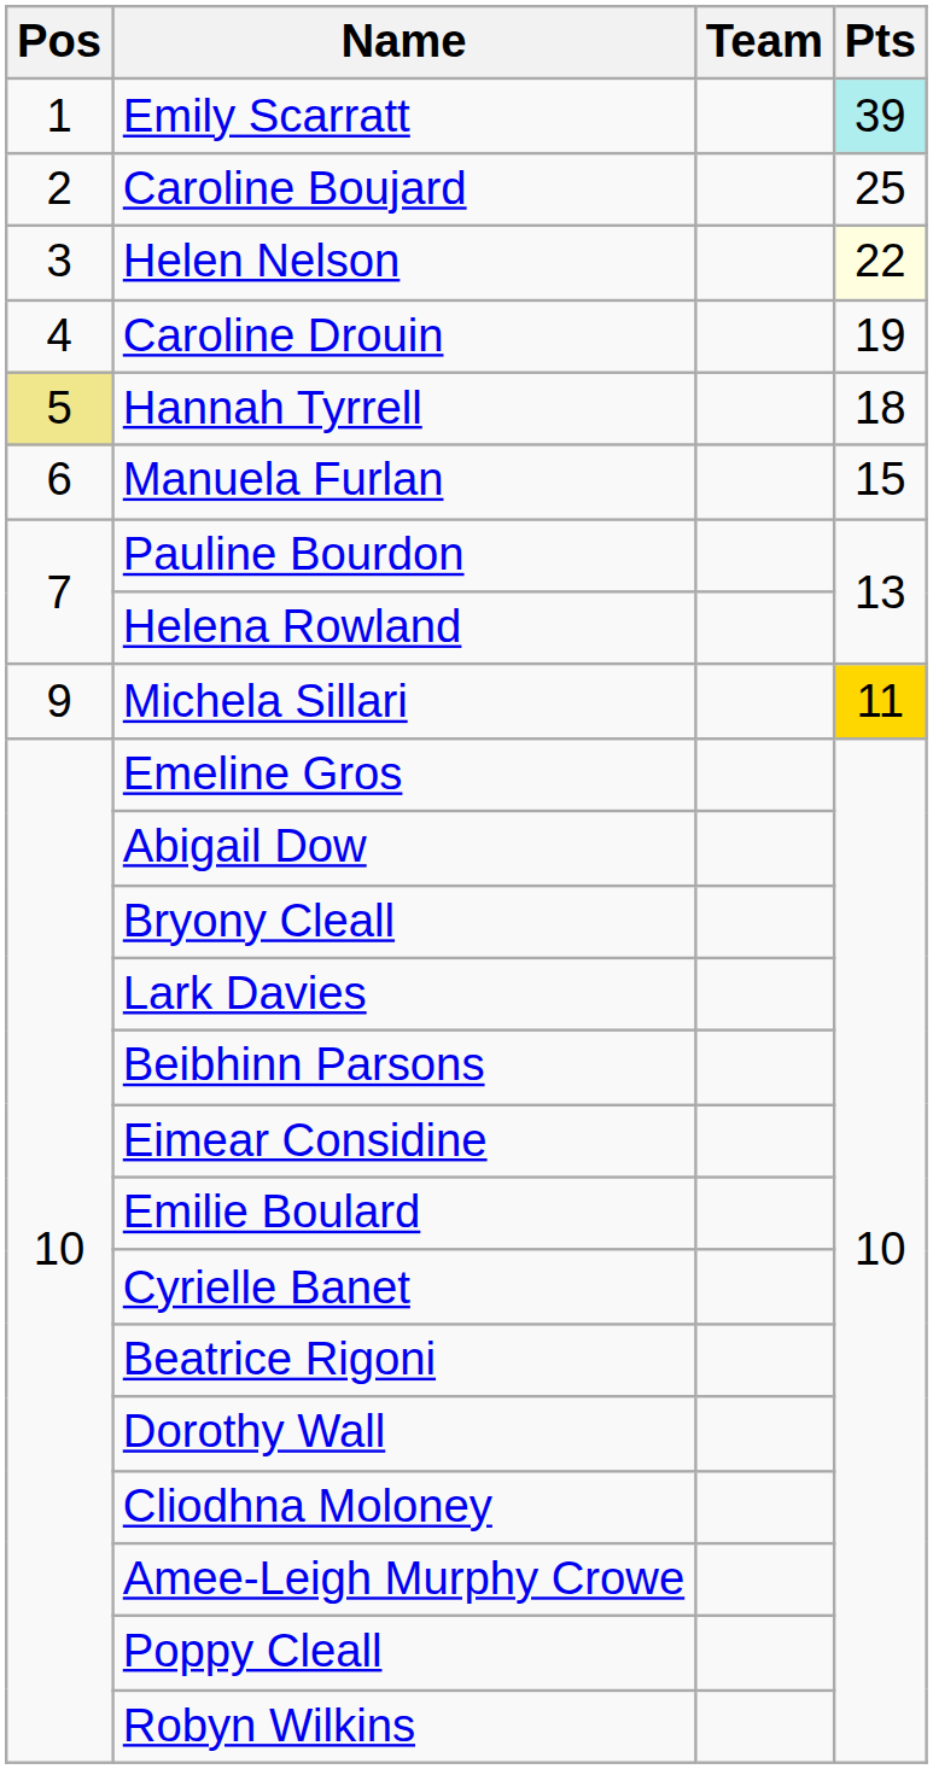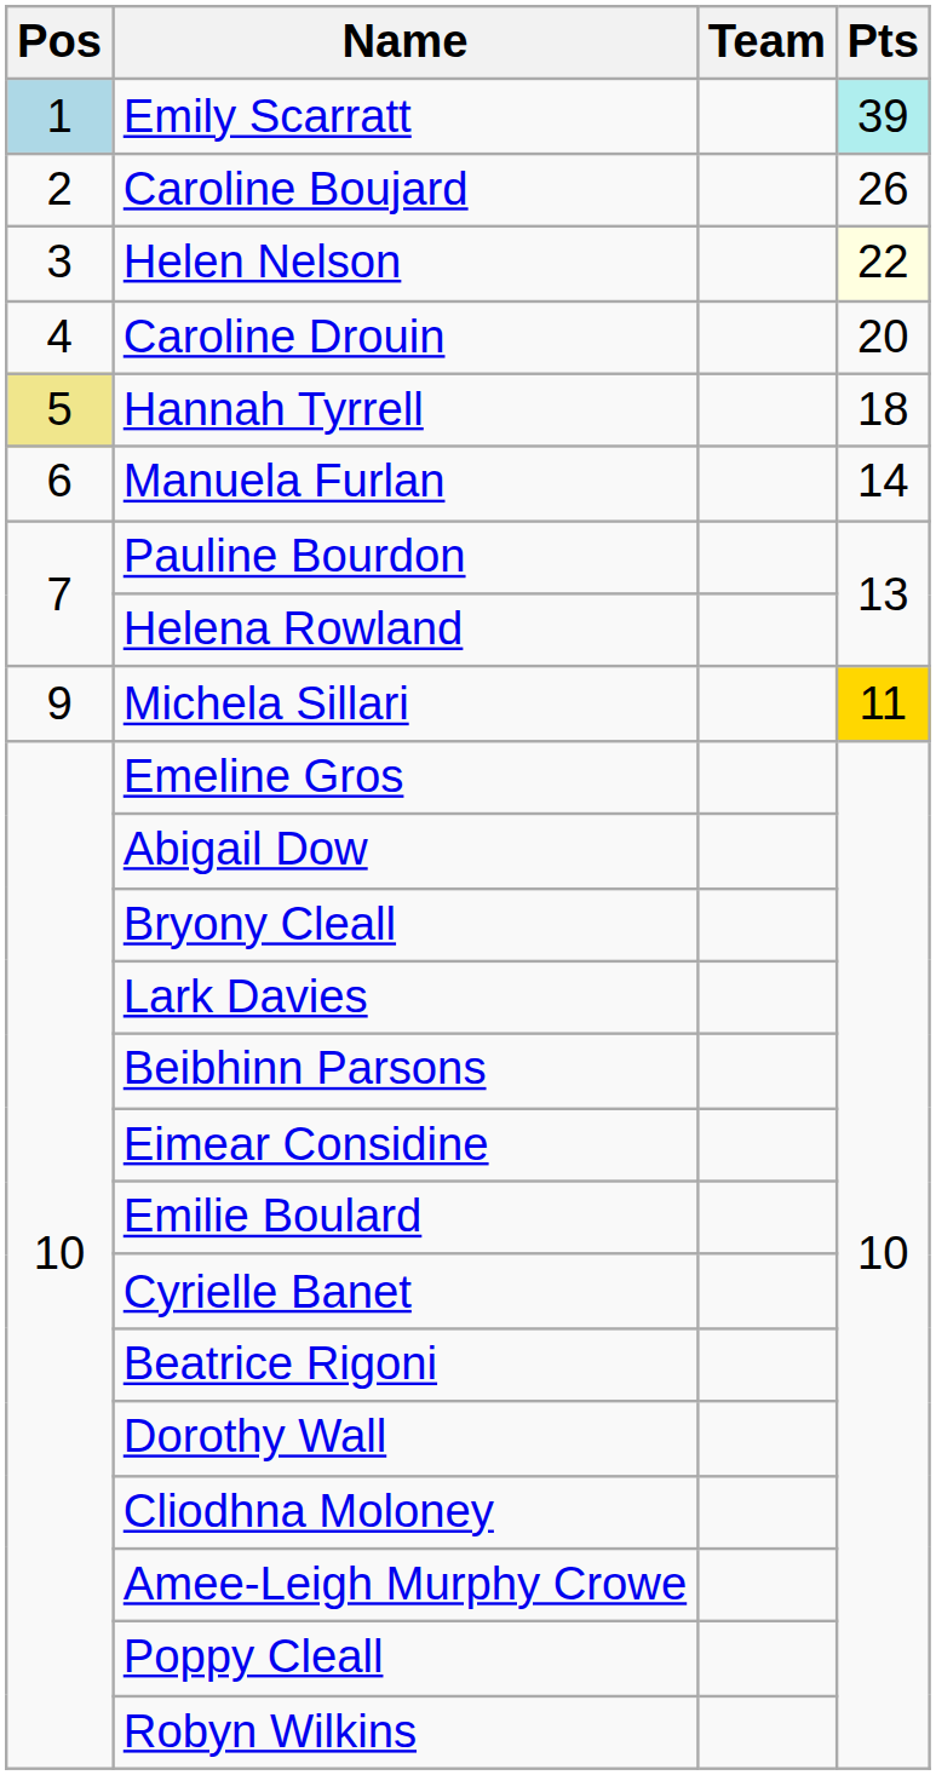Emily Scarratt | Pos: no background -> lightblue background
Caroline Boujard | Pts: 25 -> 26
Caroline Drouin | Pts: 19 -> 20
Manuela Furlan | Pts: 15 -> 14
